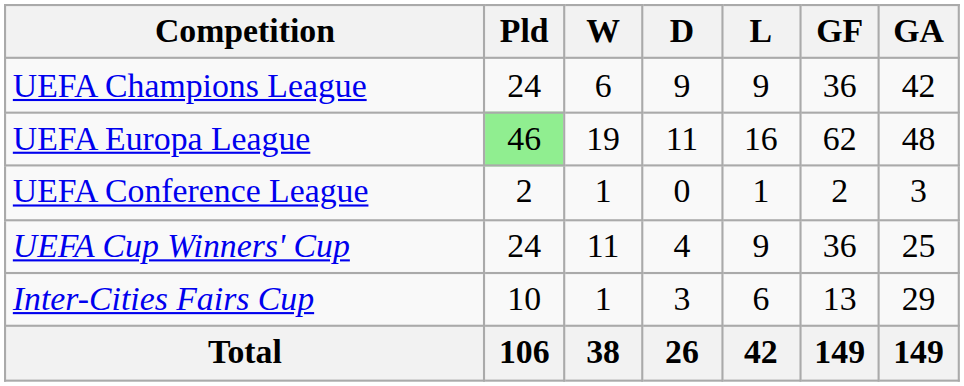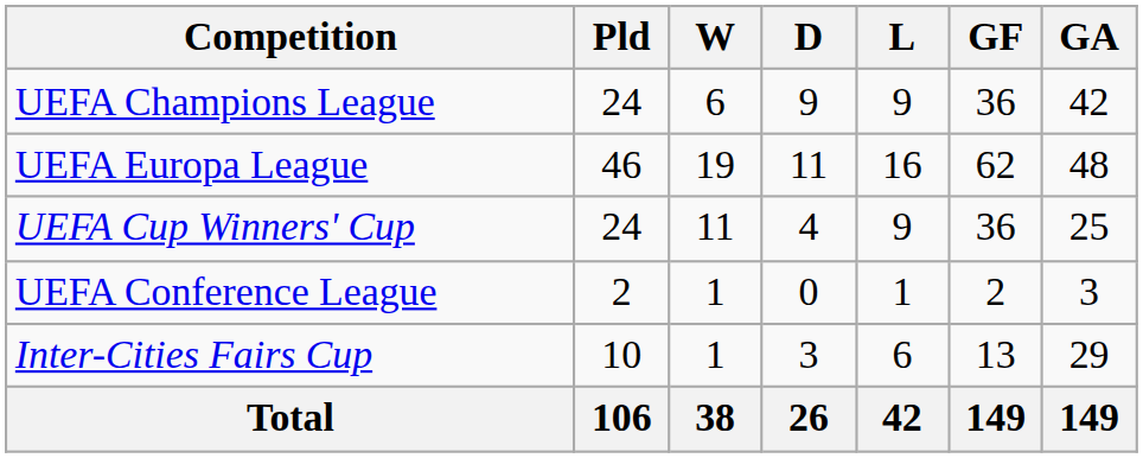UEFA Europa League | Pld: lightgreen background -> no background
rows swapped: UEFA Conference League <-> UEFA Cup Winners' Cup
